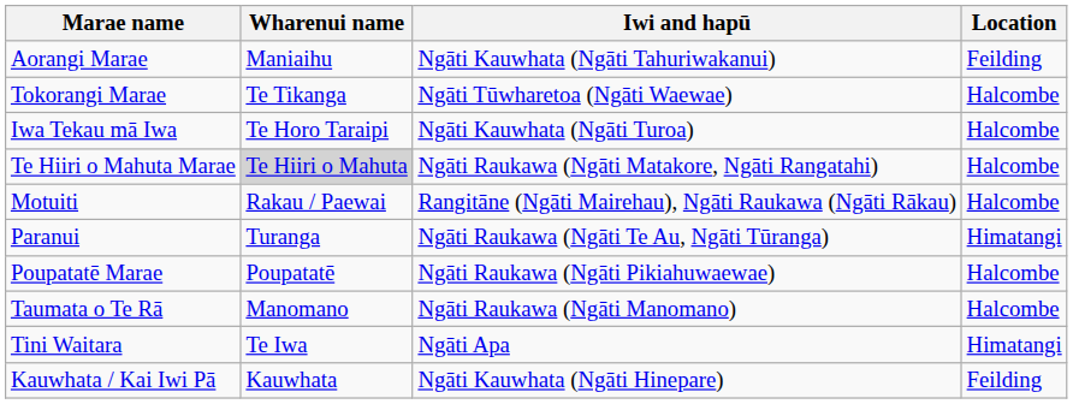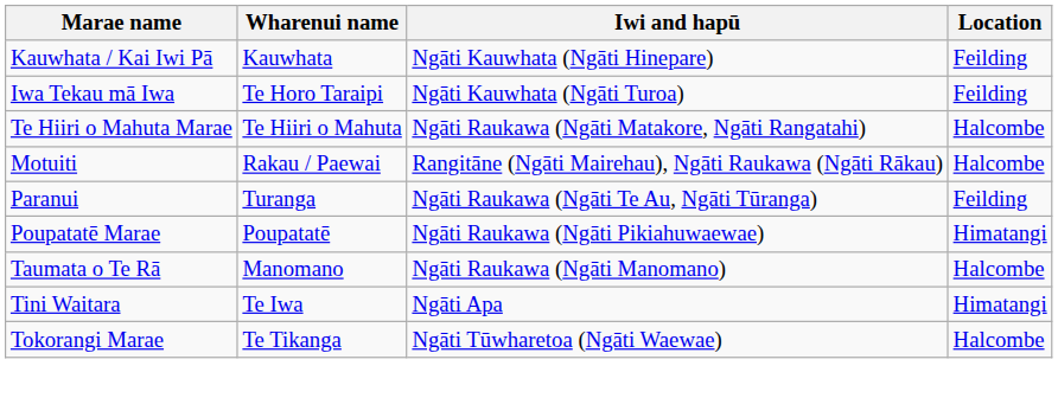- row: Aorangi Marae | Maniaihu | Ngāti Kauwhata (Ngāti Tahuriwakanui) | Feilding
rows swapped: Kauwhata / Kai Iwi Pā <-> Tokorangi Marae
Iwa Tekau mā Iwa | Location: Halcombe -> Feilding
Te Hiiri o Mahuta Marae | Wharenui name: lightgrey background -> no background
Paranui | Location: Himatangi -> Feilding
Poupatatē Marae | Location: Halcombe -> Himatangi
